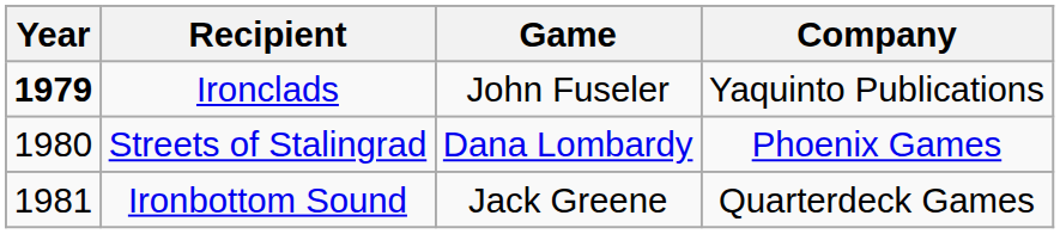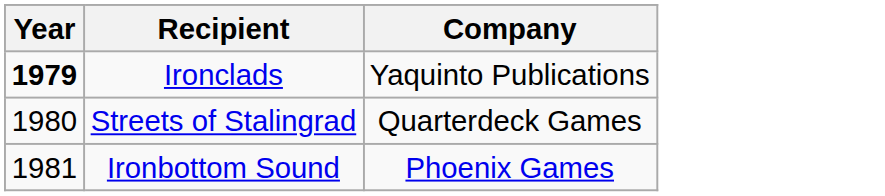- column: Game | John Fuseler | Dana Lombardy | Jack Greene
Streets of Stalingrad | Company: Phoenix Games -> Quarterdeck Games
Ironbottom Sound | Company: Quarterdeck Games -> Phoenix Games
